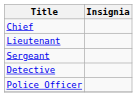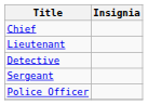rows swapped: Sergeant <-> Detective
